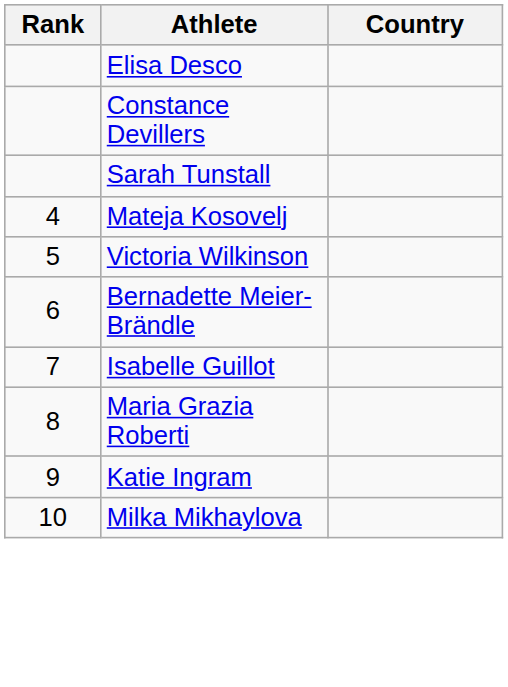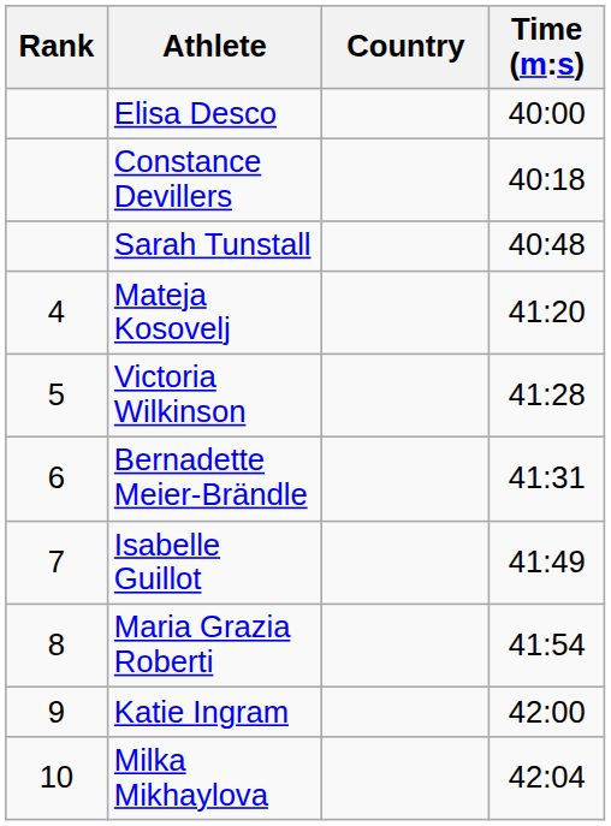+ column: Time (m:s) | 40:00 | 40:18 | 40:48 | 41:20 | 41:28 | 41:31 | 41:49 | 41:54 | 42:00 | 42:04
